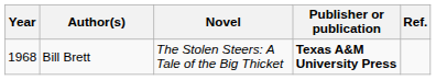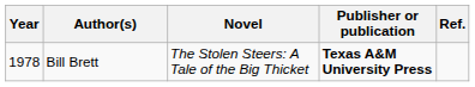Bill Brett | Year: 1968 -> 1978
